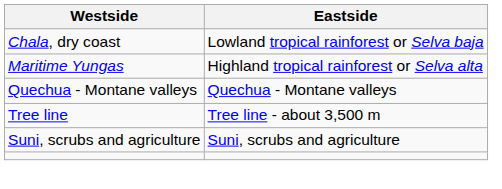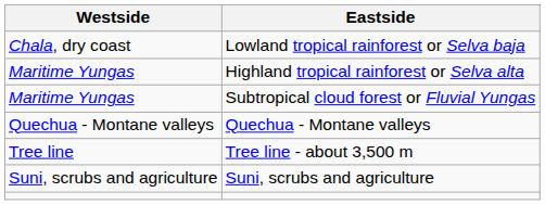+ row: Maritime Yungas | Subtropical cloud forest or Fluvial Yungas
